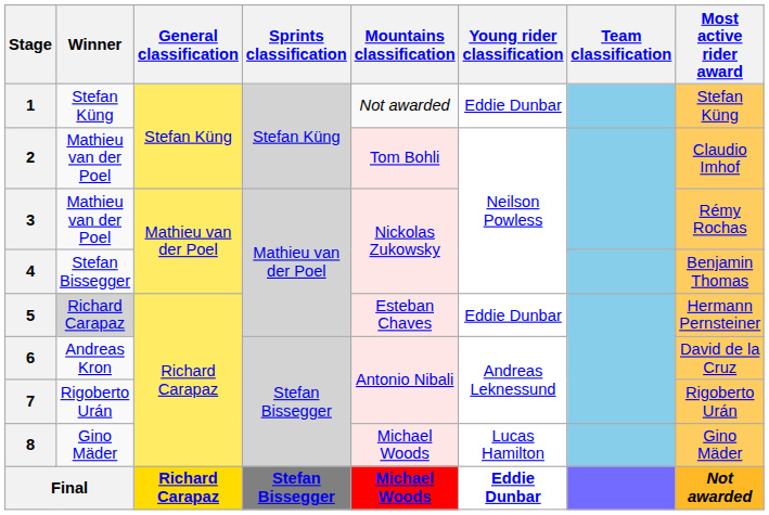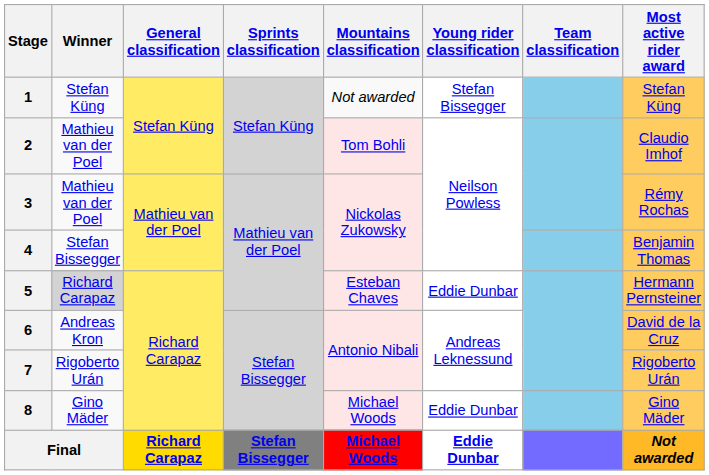1 | Young rider classification: Eddie Dunbar -> Stefan Bissegger
8 | Young rider classification: Lucas Hamilton -> Eddie Dunbar
